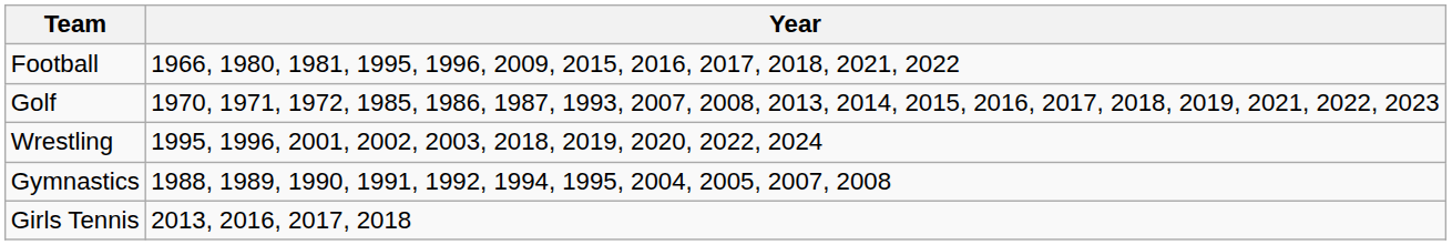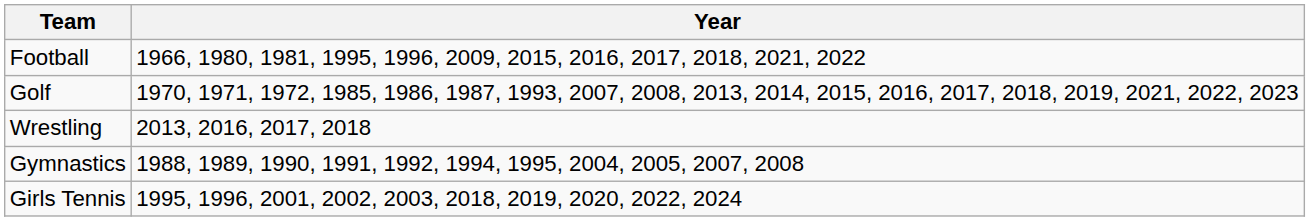Wrestling | Year: 1995, 1996, 2001, 2002, 2003, 2018, 2019, 2020, 2022, 2024 -> 2013, 2016, 2017, 2018
Girls Tennis | Year: 2013, 2016, 2017, 2018 -> 1995, 1996, 2001, 2002, 2003, 2018, 2019, 2020, 2022, 2024
